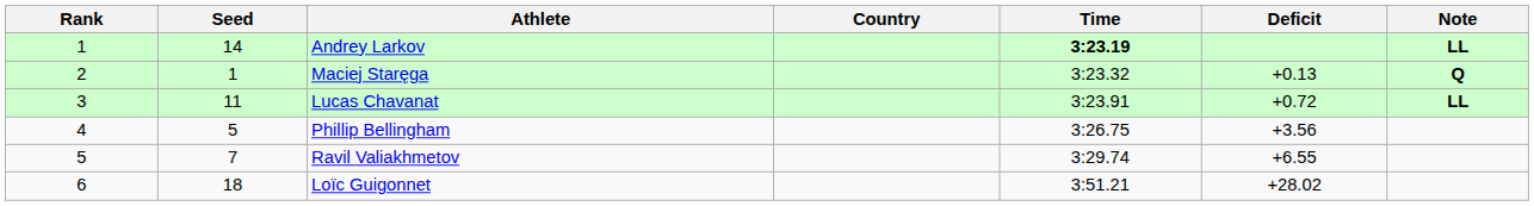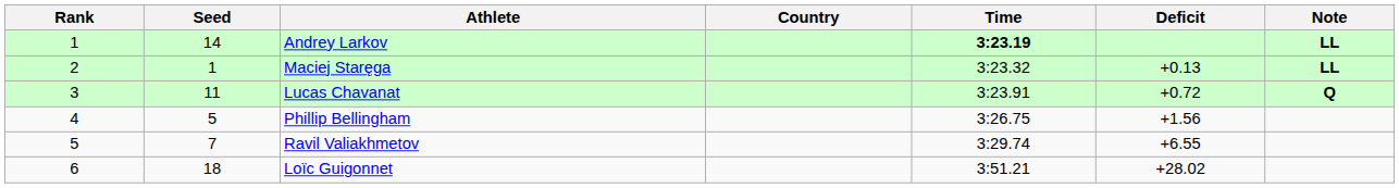Maciej Staręga | Note: Q -> LL
Lucas Chavanat | Note: LL -> Q
Phillip Bellingham | Deficit: +3.56 -> +1.56
